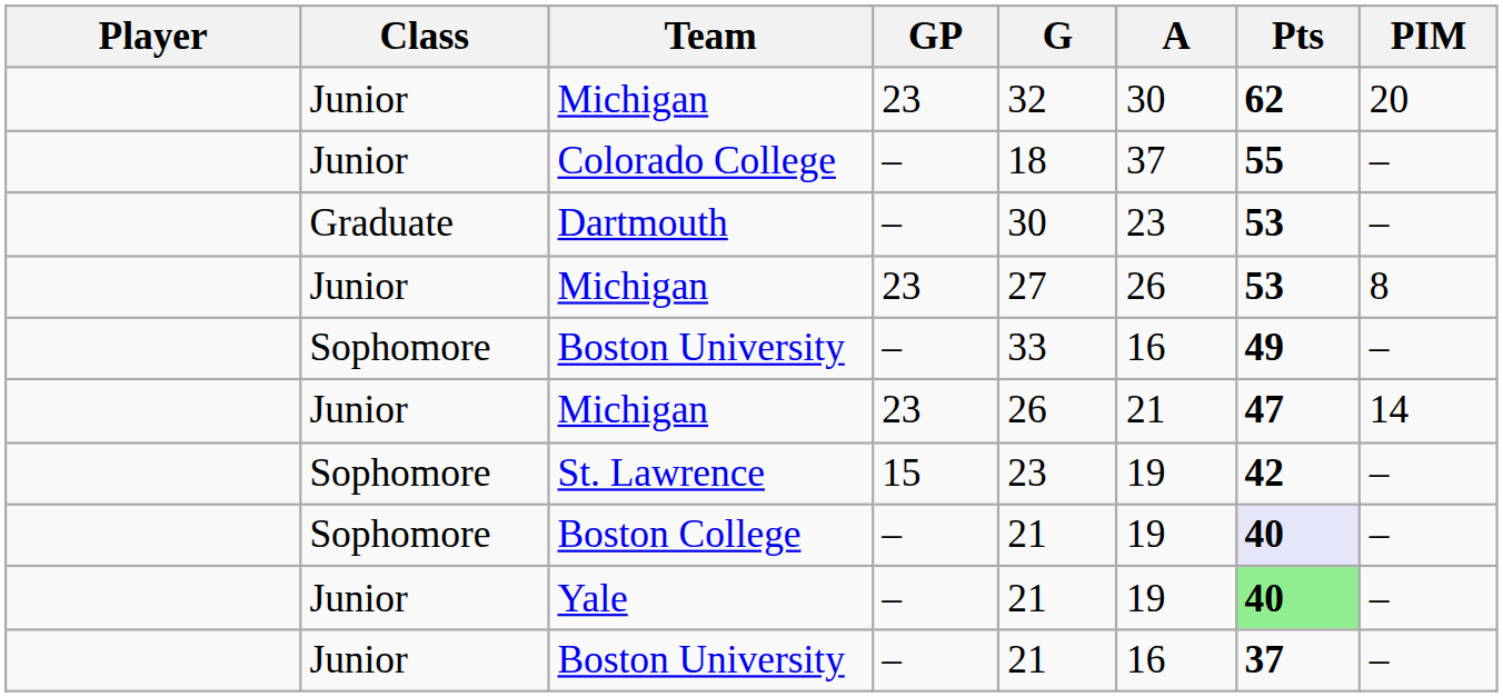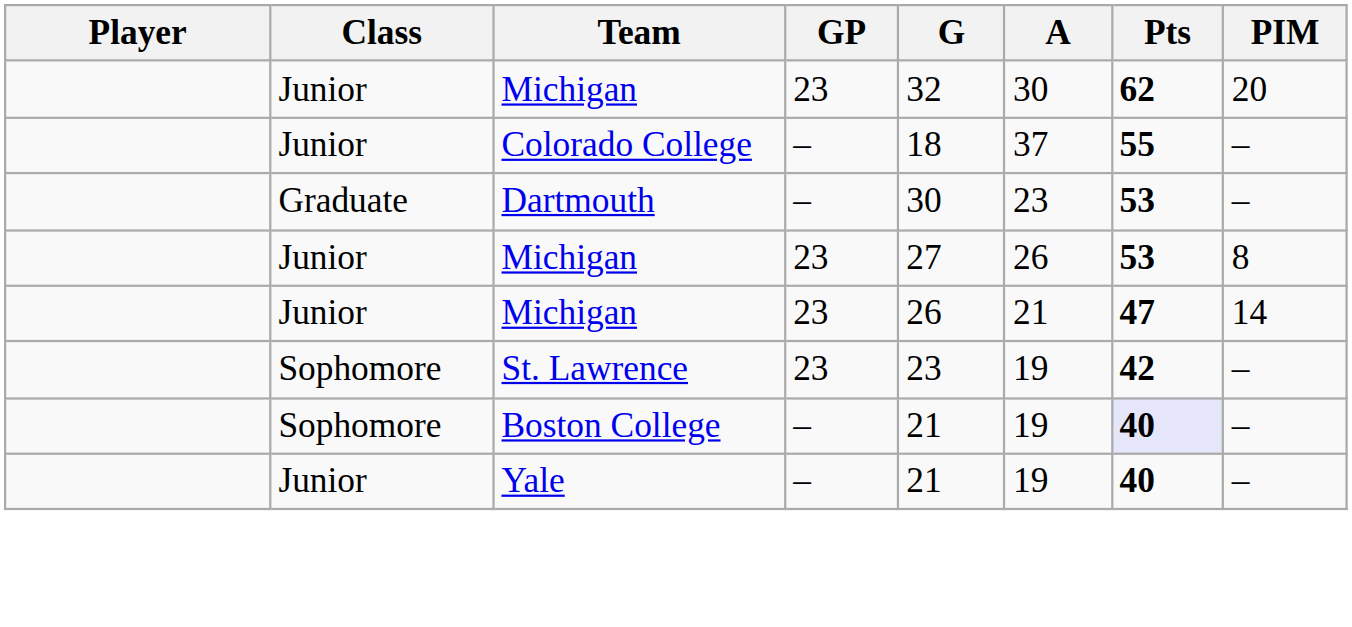- row: Sophomore | Boston University | – | 33 | 16 | 49 | –
St. Lawrence | GP: 15 -> 23
Yale | Pts: lightgreen background -> no background
- row: Junior | Boston University | – | 21 | 16 | 37 | –
